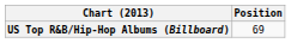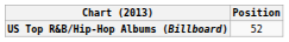US Top R&B/Hip-Hop Albums (Billboard) | Position: 69 -> 52
